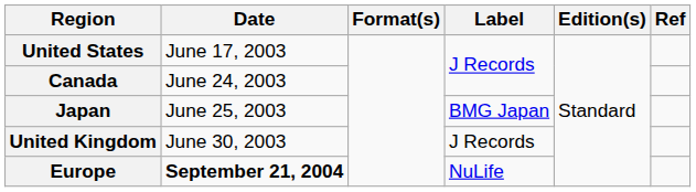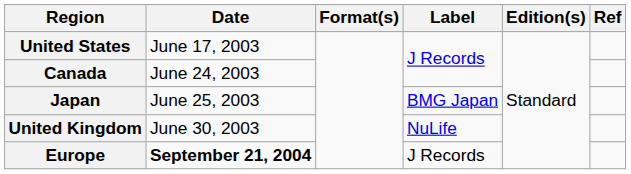United Kingdom | Label: J Records -> NuLife
Europe | Label: NuLife -> J Records
